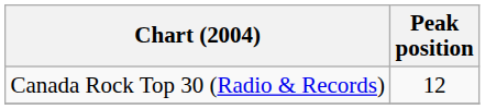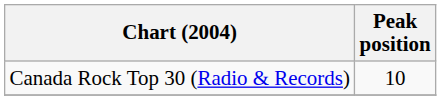Canada Rock Top 30 (Radio & Records) | Peak position: 12 -> 10
